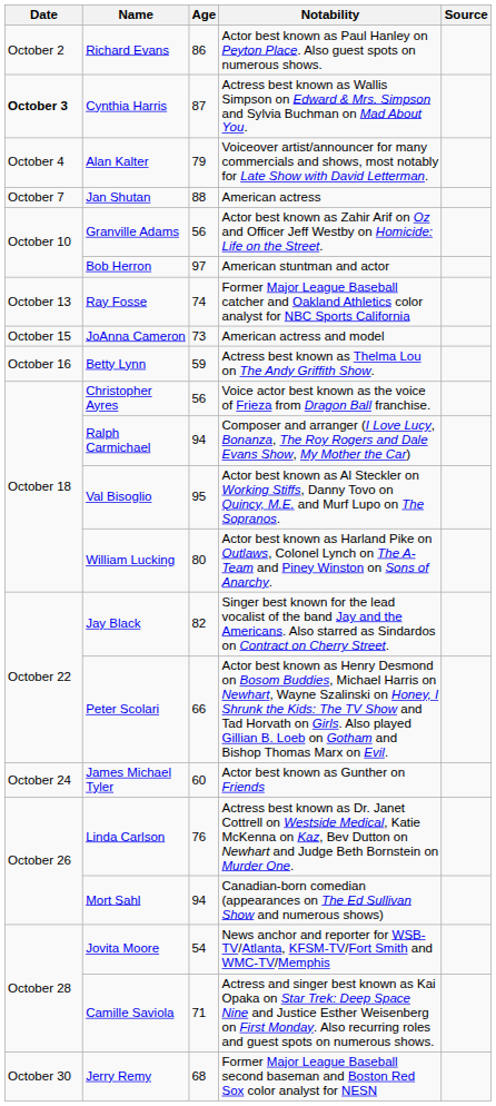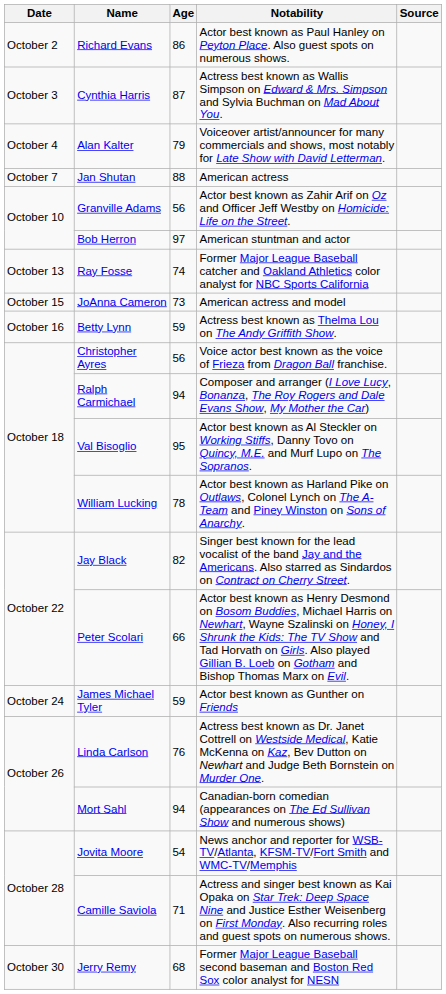Cynthia Harris | Date: bold -> normal
William Lucking | Age: 80 -> 78
James Michael Tyler | Age: 60 -> 59
